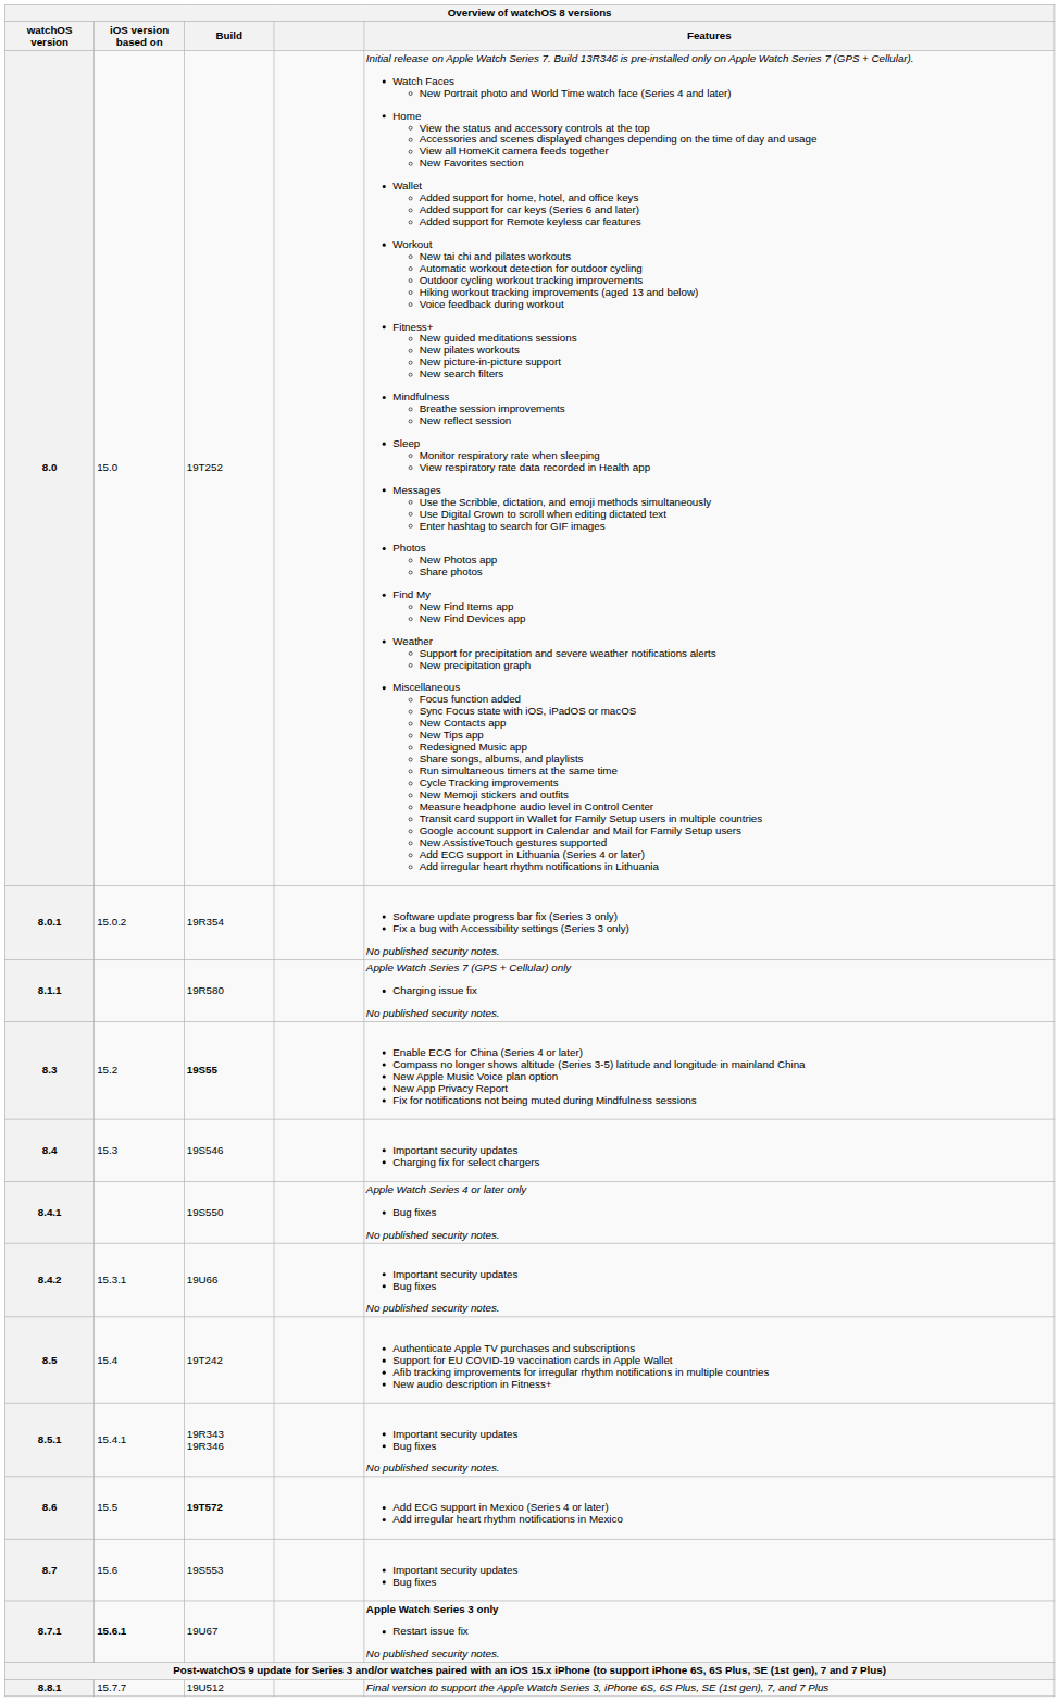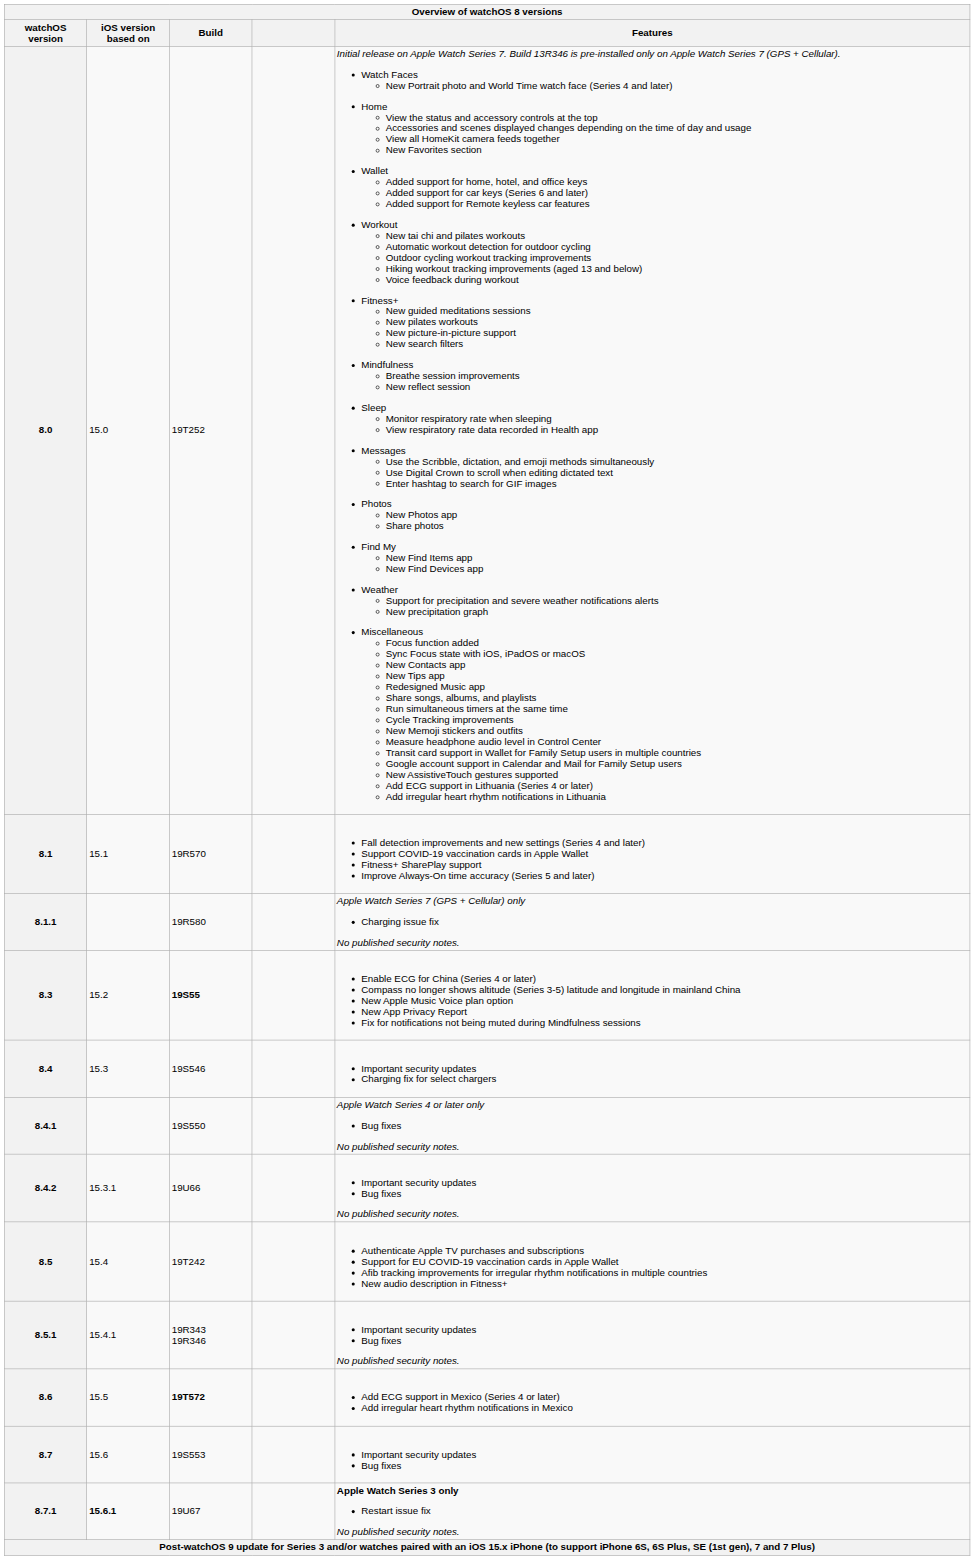- row: 8.0.1 | 15.0.2 | 19R354 | Software update progress bar fix (Series 3 only) Fix a bug with Accessibility settings (Series 3 only) No published security notes.
+ row: 8.1 | 15.1 | 19R570 | Fall detection improvements and new settings (Series 4 and later) Support COVID-19 vaccination cards in Apple Wallet Fitness+ SharePlay support Improve Always-On time accuracy (Series 5 and later)
- row: 8.8.1 | 15.7.7 | 19U512 | Final version to support the Apple Watch Series 3, iPhone 6S, 6S Plus, SE (1st gen), 7, and 7 Plus
